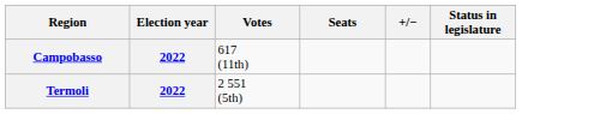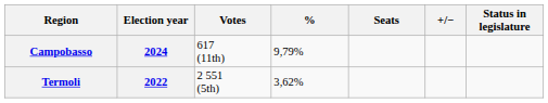+ column: % | 9,79% | 3,62%
Campobasso | Election year: 2022 -> 2024
